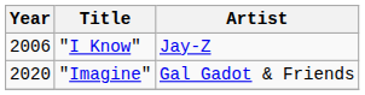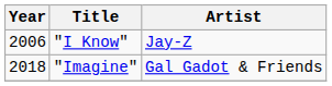"Imagine" | Year: 2020 -> 2018
